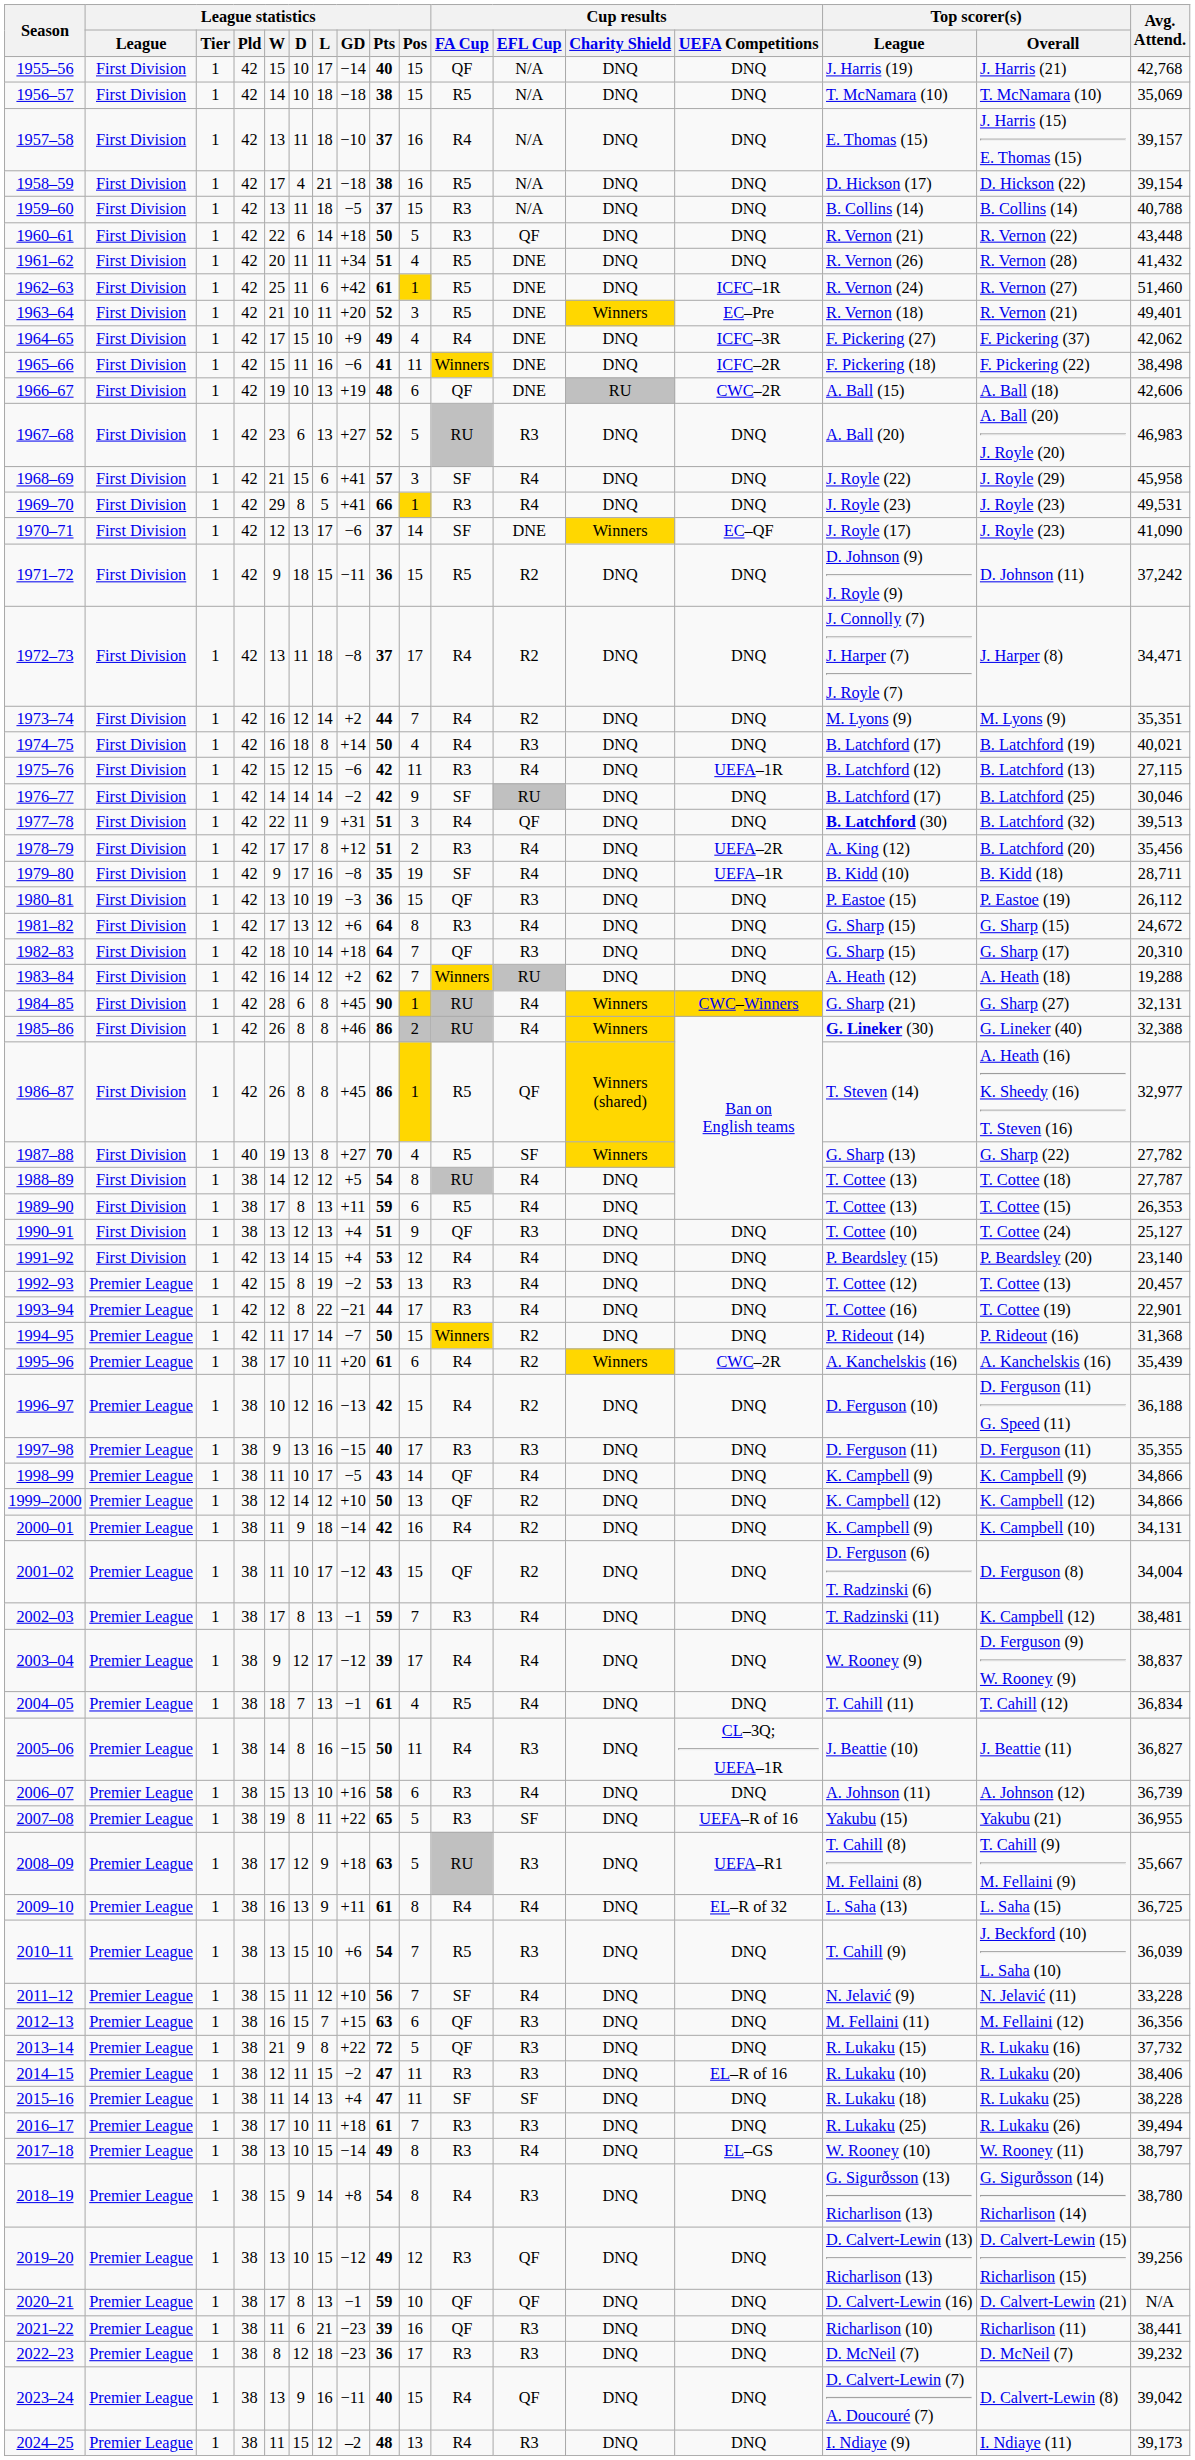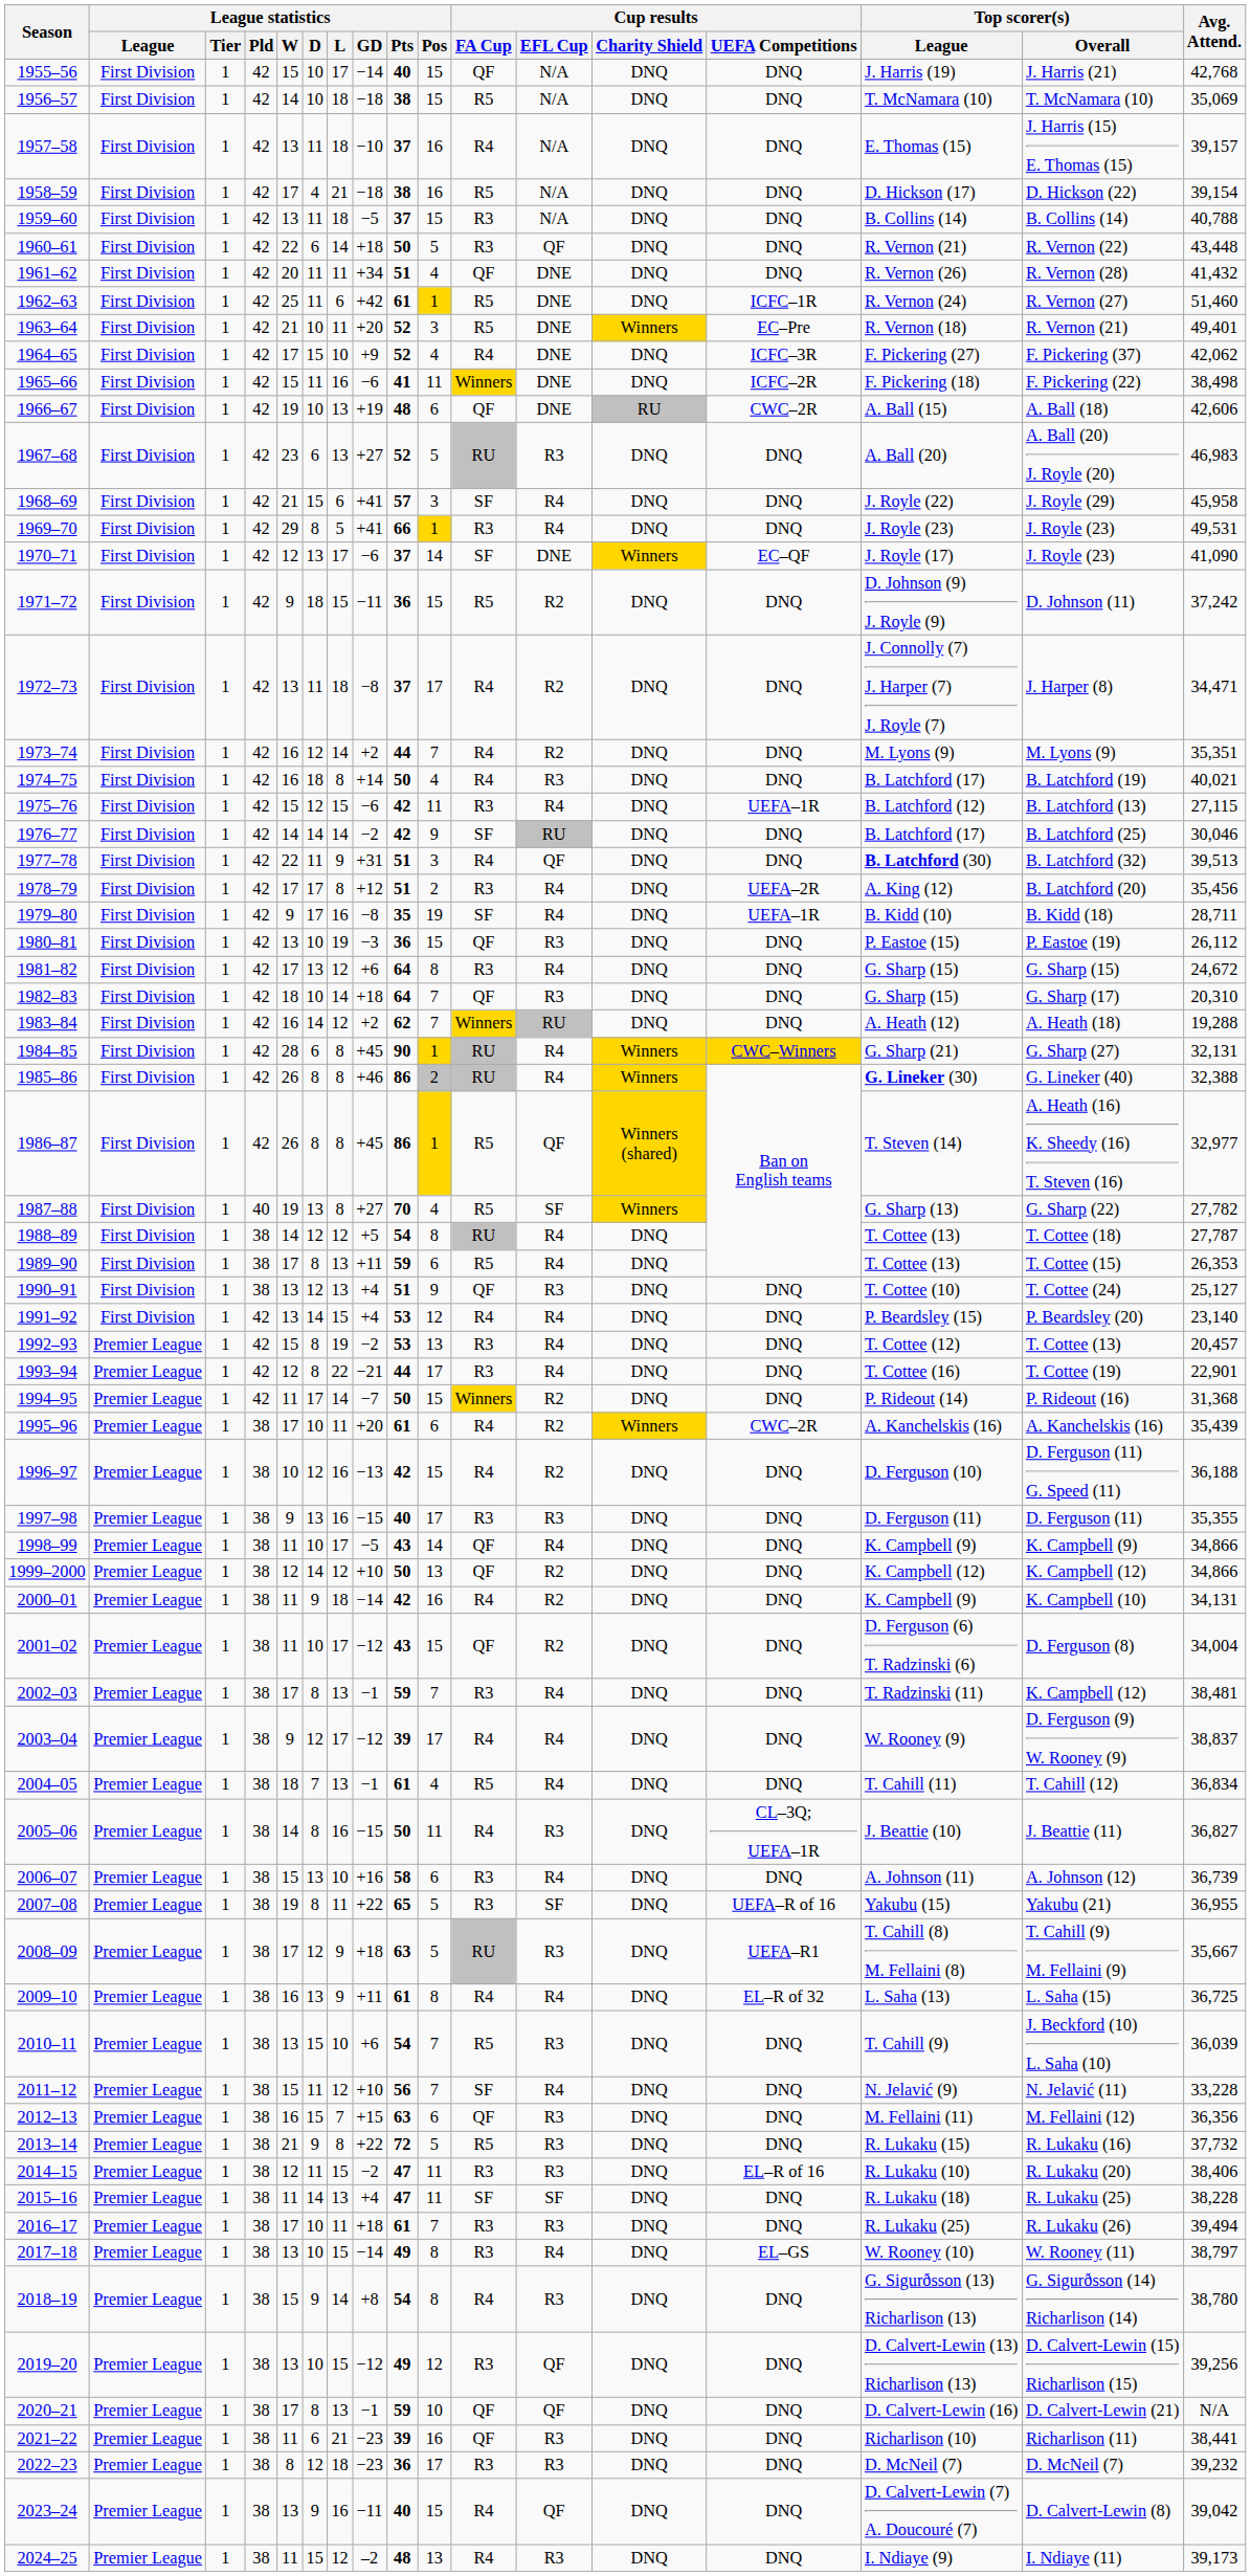1961–62 | Cup results / FA Cup: R5 -> QF
1964–65 | League statistics / Pts: 49 -> 52
2013–14 | Cup results / FA Cup: QF -> R5
